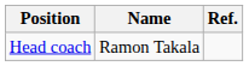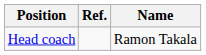columns swapped: Name <-> Ref.
